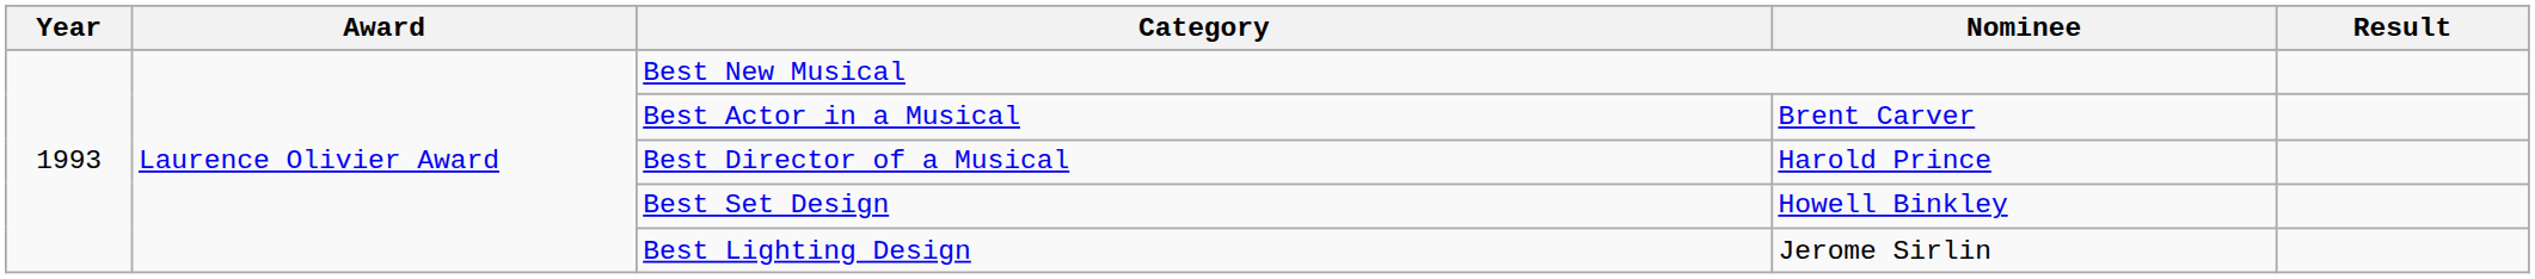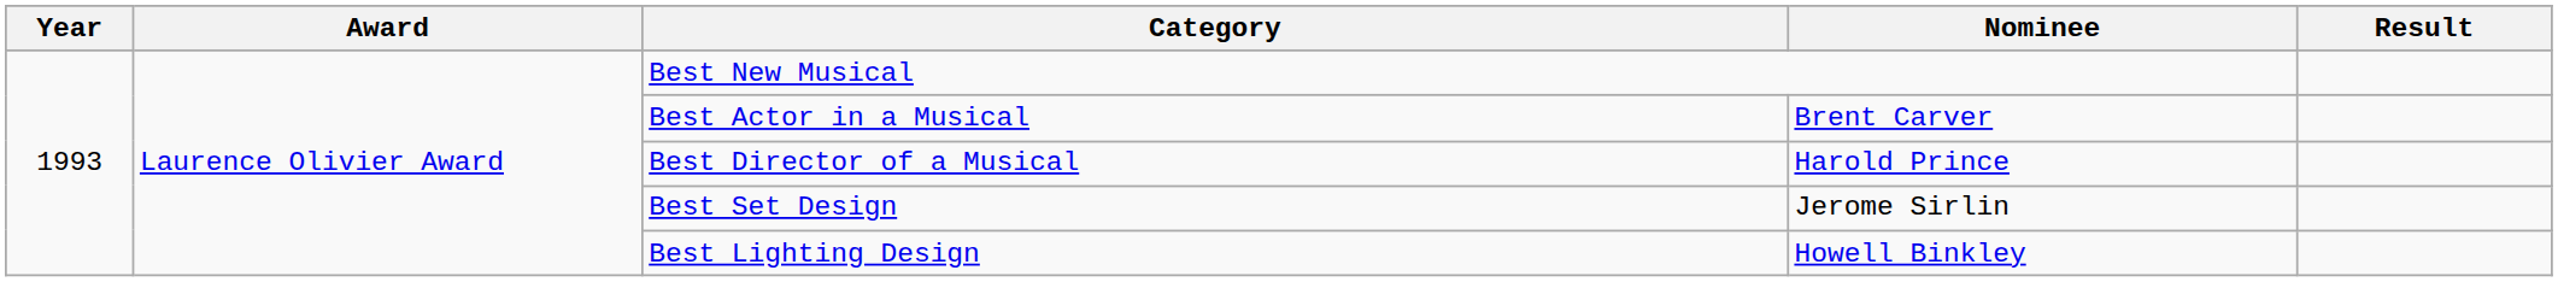Best Set Design | Nominee: Howell Binkley -> Jerome Sirlin
Best Lighting Design | Nominee: Jerome Sirlin -> Howell Binkley
